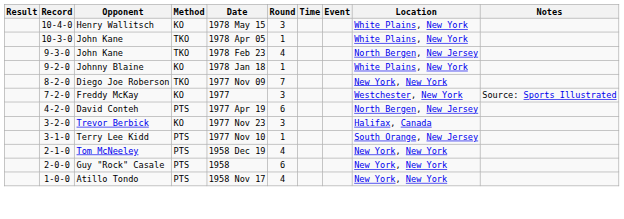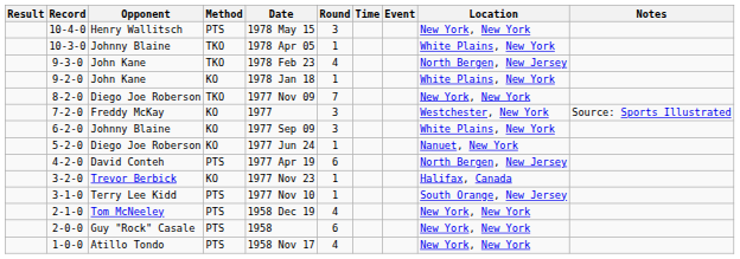10-4-0 | Method: KO -> PTS
10-4-0 | Location: White Plains, New York -> New York, New York
10-3-0 | Opponent: John Kane -> Johnny Blaine
9-2-0 | Opponent: Johnny Blaine -> John Kane
+ row: 6-2-0 | Johnny Blaine | KO | 1977 Sep 09 | 3 | White Plains, New York
+ row: 5-2-0 | Diego Joe Roberson | KO | 1977 Jun 24 | 1 | Nanuet, New York
3-2-0 | Round: 3 -> 1
